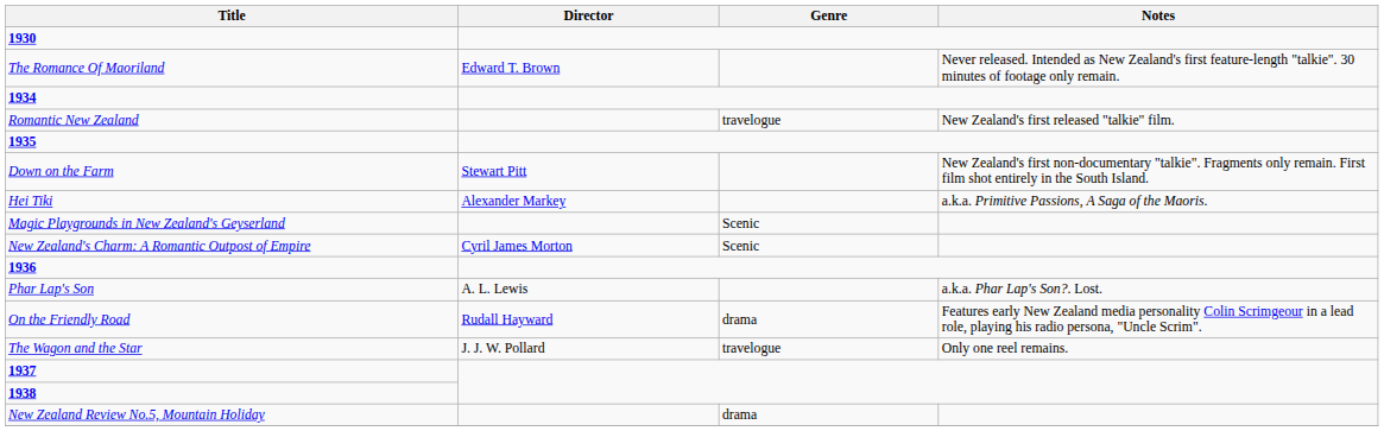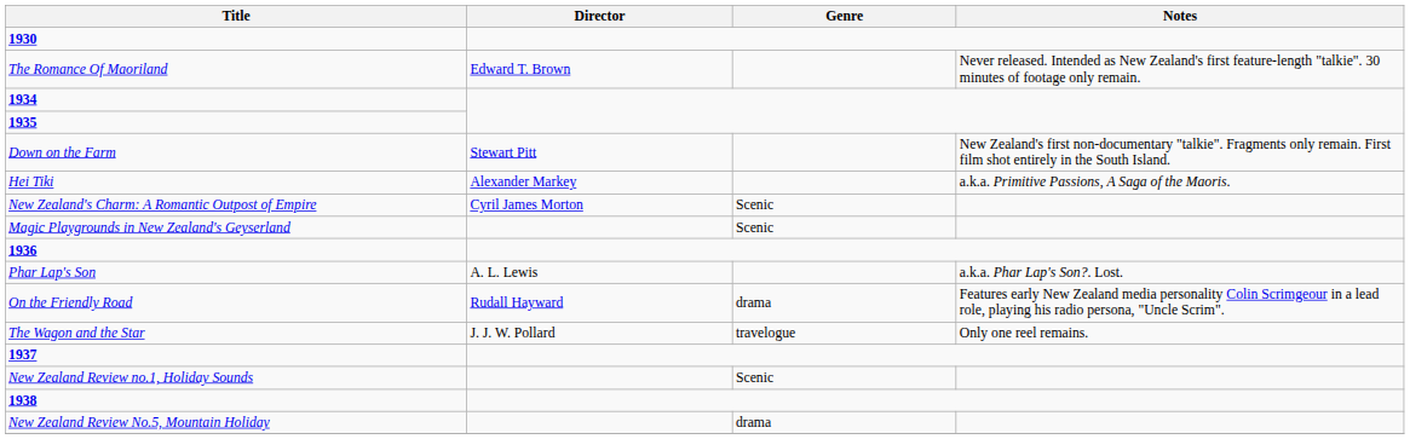- row: Romantic New Zealand | travelogue | New Zealand's first released "talkie" film.
rows swapped: New Zealand's Charm: A Romantic Outpost of Empire <-> Magic Playgrounds in New Zealand's Geyserland
+ row: New Zealand Review no.1, Holiday Sounds | Scenic
